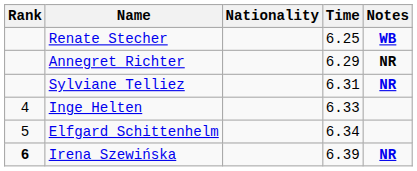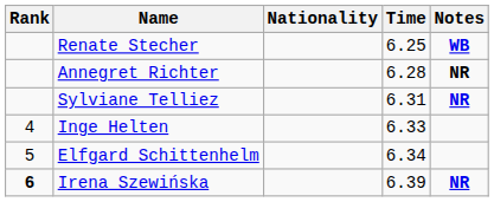Annegret Richter | Time: 6.29 -> 6.28
